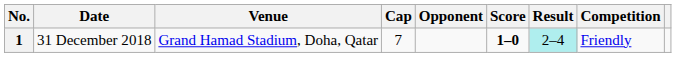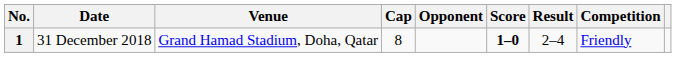1 | Cap: 7 -> 8
1 | Result: paleturquoise background -> no background
